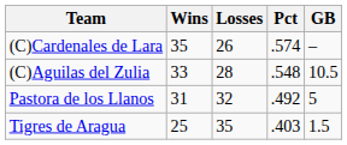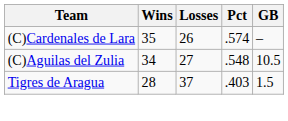(C)Aguilas del Zulia | Wins: 33 -> 34
(C)Aguilas del Zulia | Losses: 28 -> 27
- row: Pastora de los Llanos | 31 | 32 | .492 | 5
Tigres de Aragua | Wins: 25 -> 28
Tigres de Aragua | Losses: 35 -> 37
